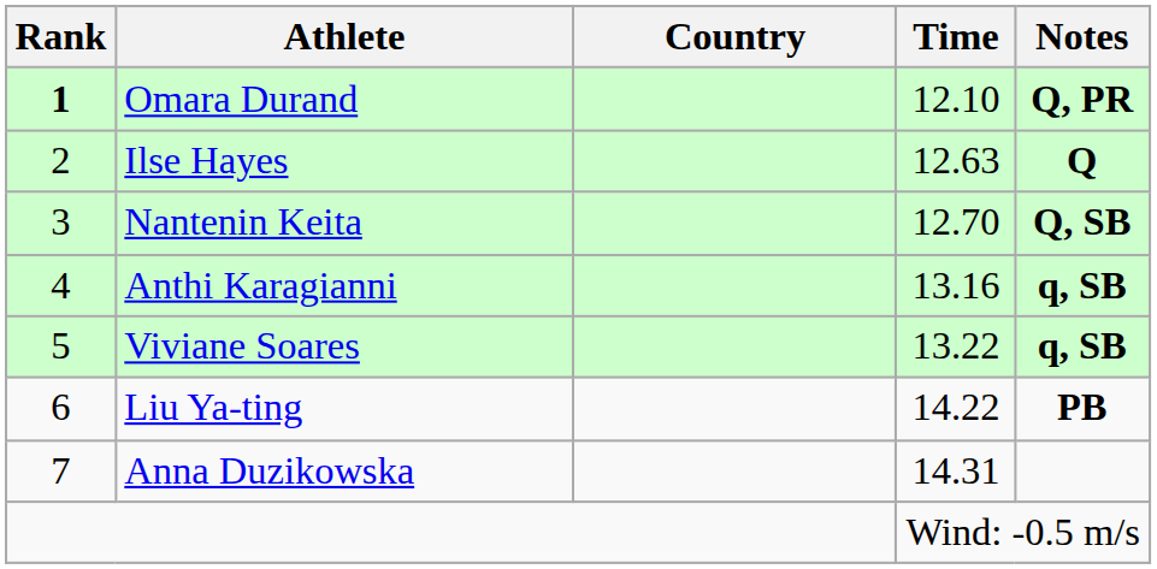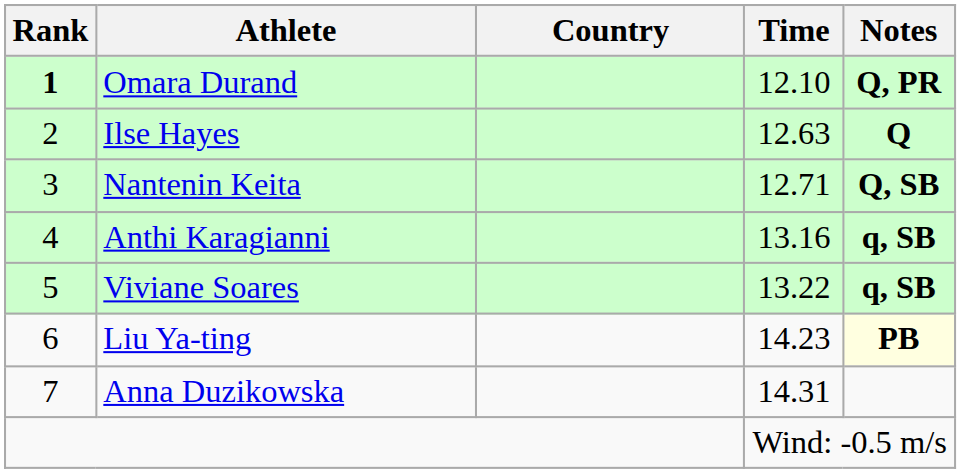Nantenin Keita | Time: 12.70 -> 12.71
Liu Ya-ting | Time: 14.22 -> 14.23
Liu Ya-ting | Notes: no background -> lightyellow background
